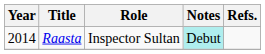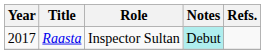Raasta | Year: 2014 -> 2017
